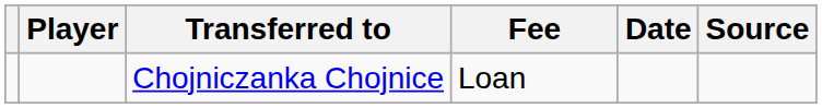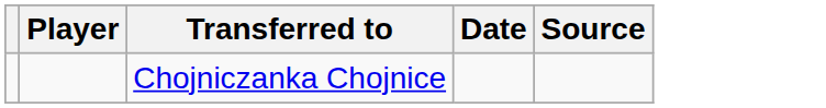- column: Fee | Loan
